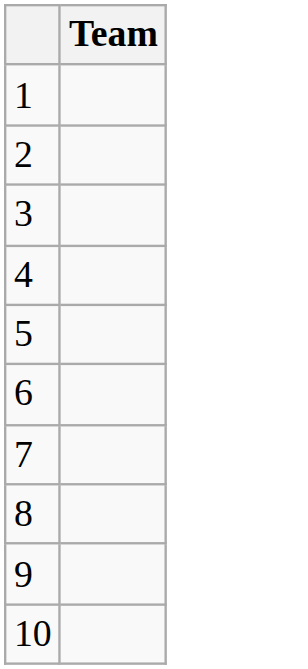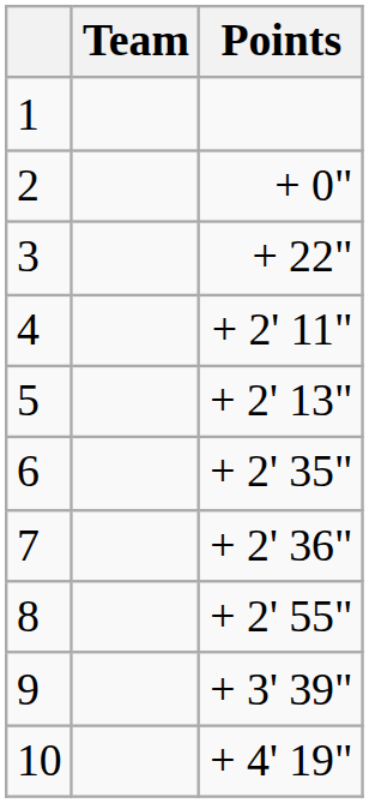+ column: Points | + 0" | + 22" | + 2' 11" | + 2' 13" | + 2' 35" | + 2' 36" | + 2' 55" | + 3' 39" | + 4' 19"
